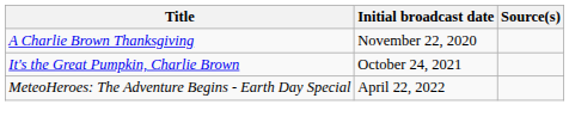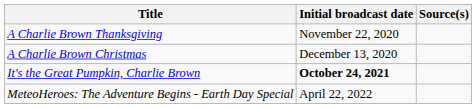+ row: A Charlie Brown Christmas | December 13, 2020
It's the Great Pumpkin, Charlie Brown | Initial broadcast date: normal -> bold
